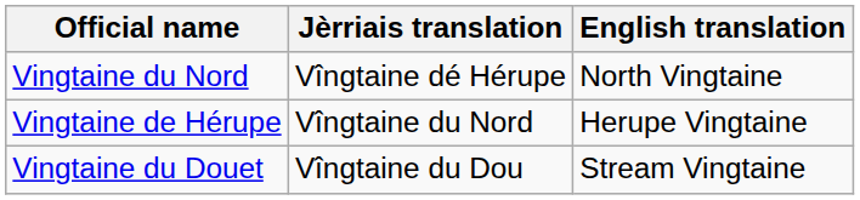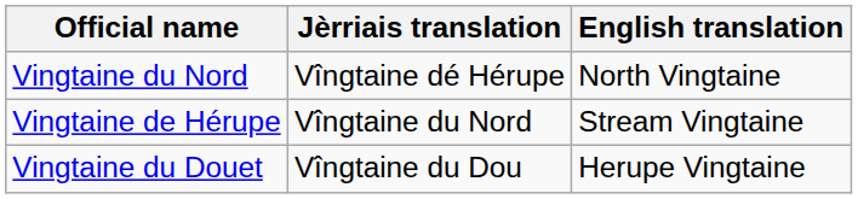Vingtaine de Hérupe | English translation: Herupe Vingtaine -> Stream Vingtaine
Vingtaine du Douet | English translation: Stream Vingtaine -> Herupe Vingtaine
